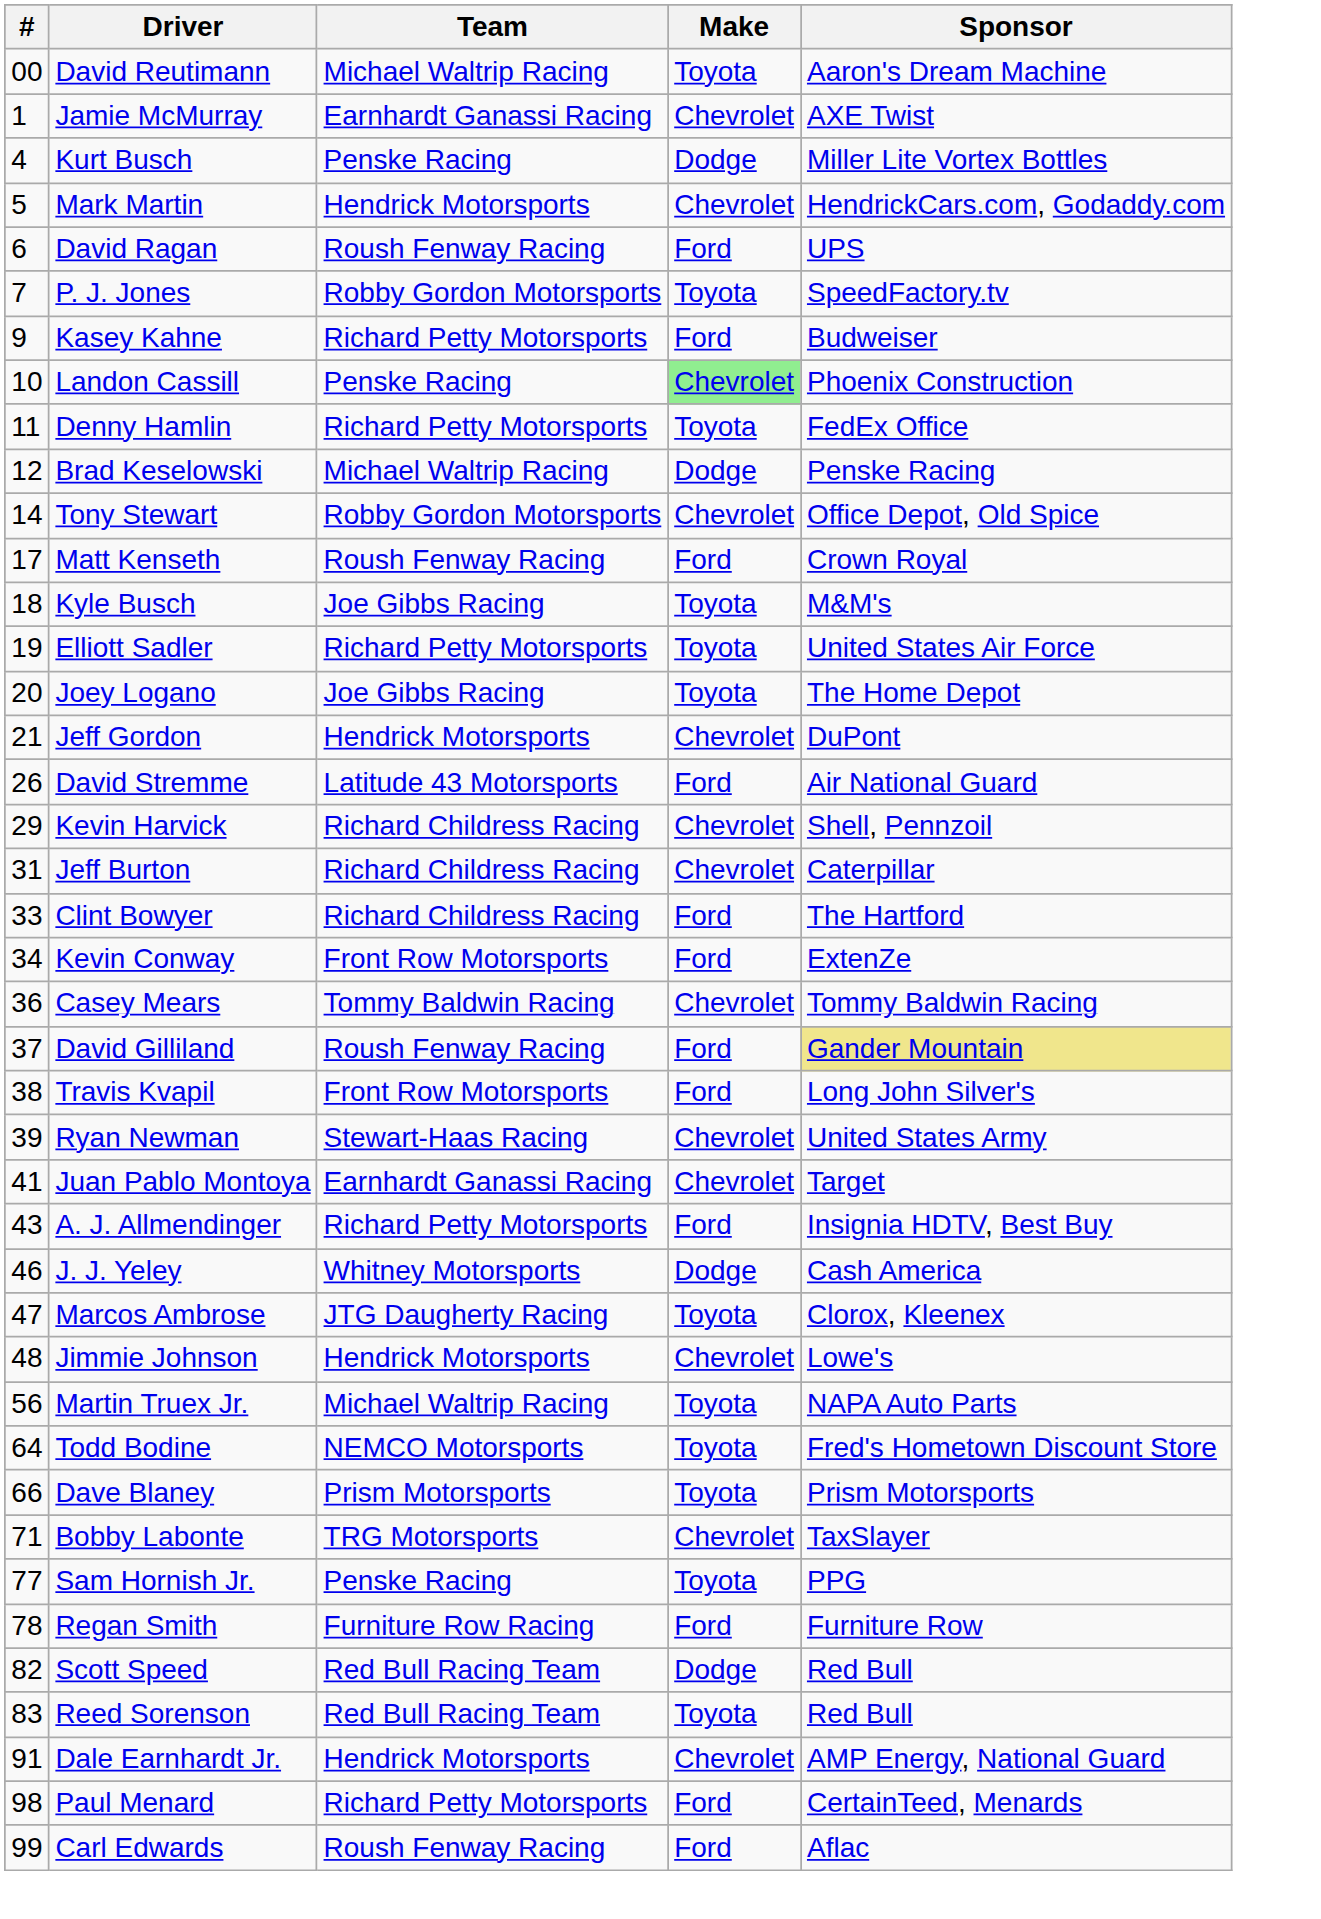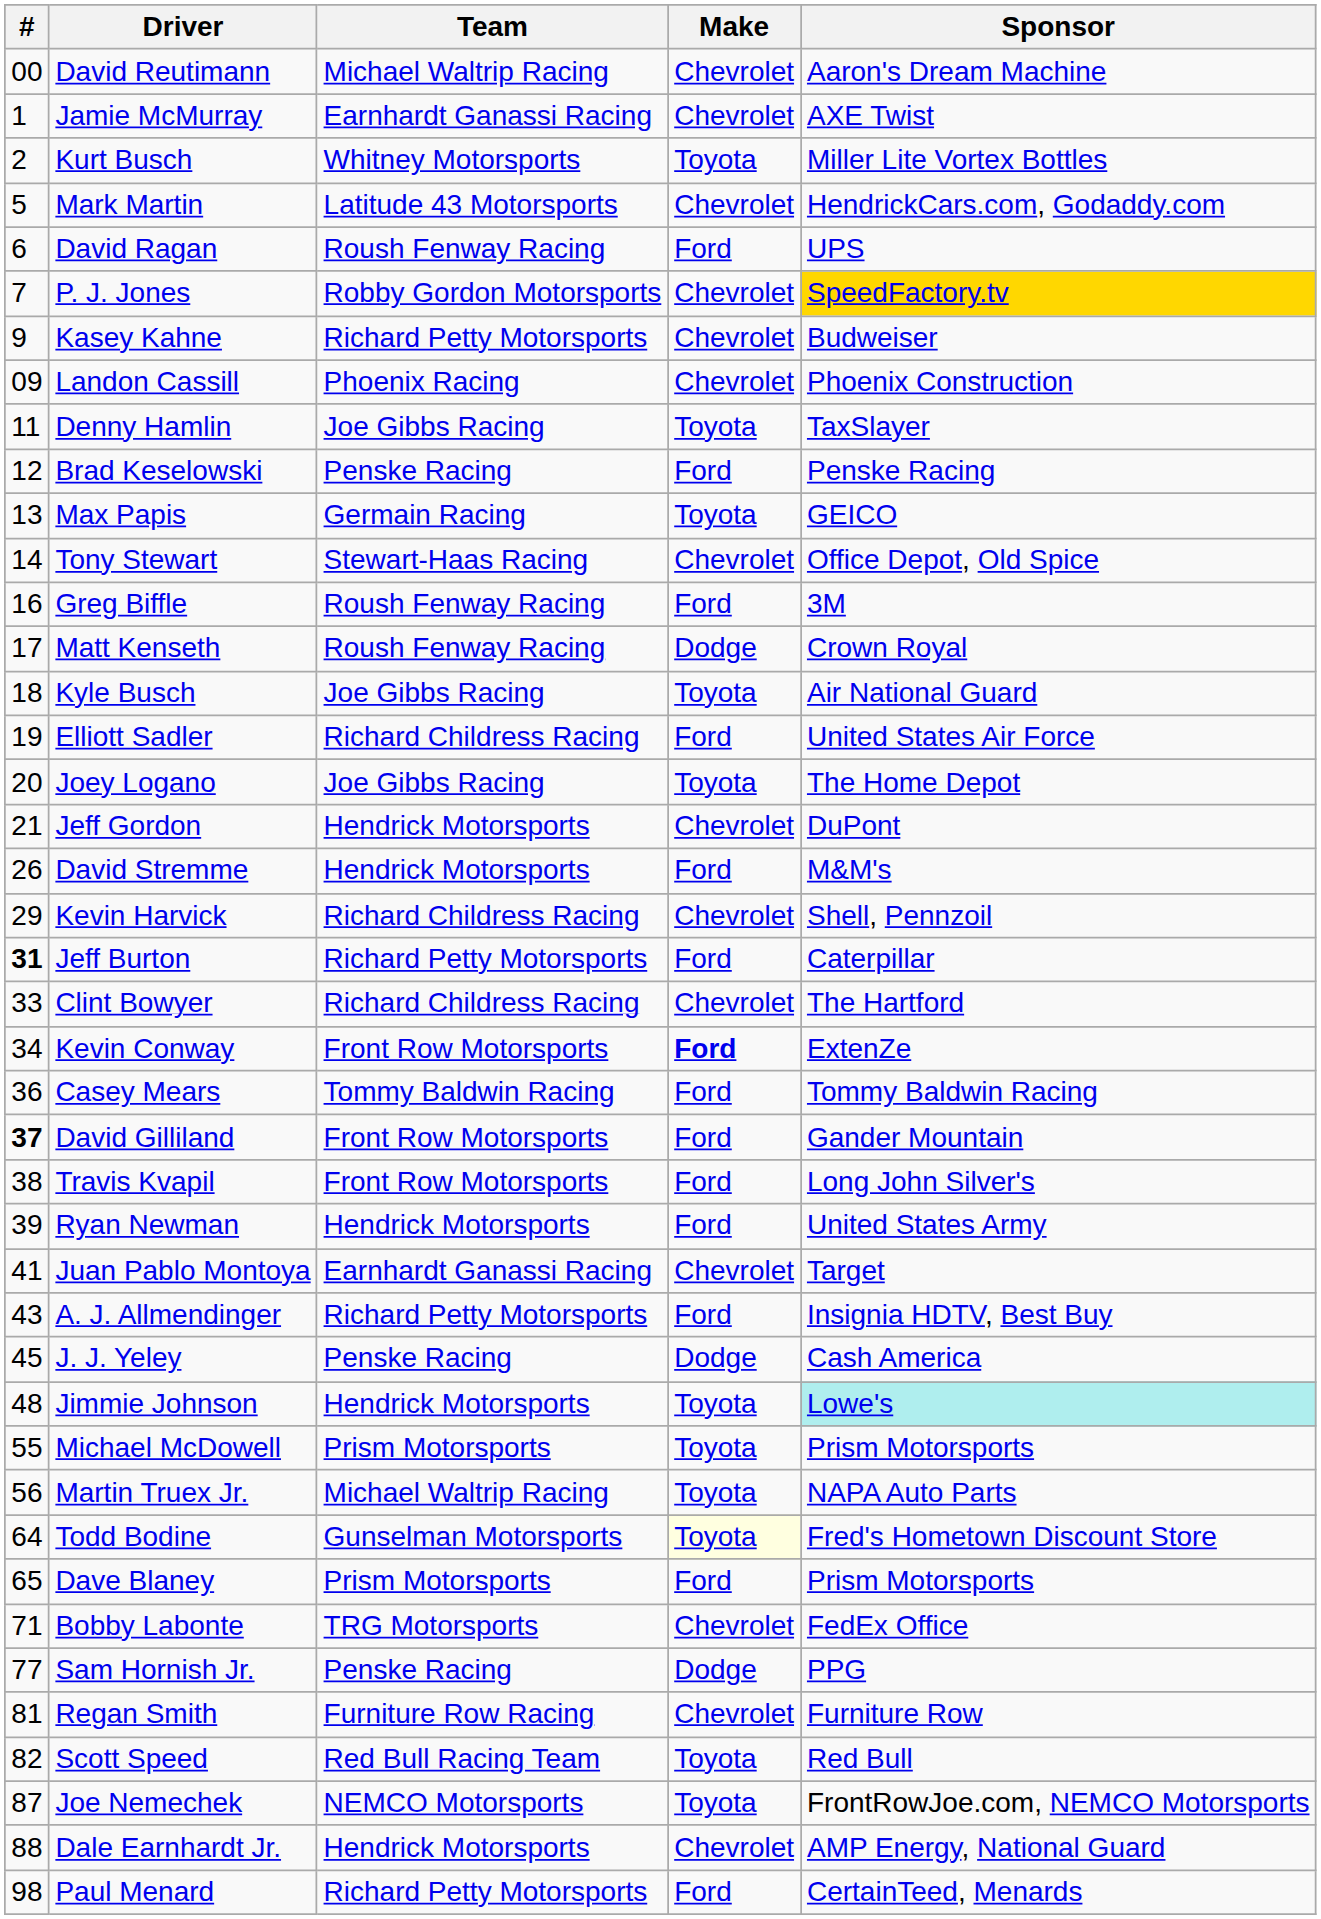David Reutimann | Make: Toyota -> Chevrolet
Kurt Busch | #: 4 -> 2
Kurt Busch | Team: Penske Racing -> Whitney Motorsports
Kurt Busch | Make: Dodge -> Toyota
Mark Martin | Team: Hendrick Motorsports -> Latitude 43 Motorsports
P. J. Jones | Make: Toyota -> Chevrolet
P. J. Jones | Sponsor: no background -> gold background
Kasey Kahne | Make: Ford -> Chevrolet
Landon Cassill | #: 10 -> 09
Landon Cassill | Team: Penske Racing -> Phoenix Racing
Landon Cassill | Make: lightgreen background -> no background
Denny Hamlin | Team: Richard Petty Motorsports -> Joe Gibbs Racing
Denny Hamlin | Sponsor: FedEx Office -> TaxSlayer
Brad Keselowski | Team: Michael Waltrip Racing -> Penske Racing
Brad Keselowski | Make: Dodge -> Ford
+ row: 13 | Max Papis | Germain Racing | Toyota | GEICO
Tony Stewart | Team: Robby Gordon Motorsports -> Stewart-Haas Racing
+ row: 16 | Greg Biffle | Roush Fenway Racing | Ford | 3M
Matt Kenseth | Make: Ford -> Dodge
Kyle Busch | Sponsor: M&M's -> Air National Guard
Elliott Sadler | Team: Richard Petty Motorsports -> Richard Childress Racing
Elliott Sadler | Make: Toyota -> Ford
David Stremme | Team: Latitude 43 Motorsports -> Hendrick Motorsports
David Stremme | Sponsor: Air National Guard -> M&M's
Jeff Burton | #: normal -> bold
Jeff Burton | Team: Richard Childress Racing -> Richard Petty Motorsports
Jeff Burton | Make: Chevrolet -> Ford
Clint Bowyer | Make: Ford -> Chevrolet
Kevin Conway | Make: normal -> bold
Casey Mears | Make: Chevrolet -> Ford
David Gilliland | #: normal -> bold
David Gilliland | Team: Roush Fenway Racing -> Front Row Motorsports
David Gilliland | Sponsor: khaki background -> no background
Ryan Newman | Team: Stewart-Haas Racing -> Hendrick Motorsports
Ryan Newman | Make: Chevrolet -> Ford
J. J. Yeley | #: 46 -> 45
J. J. Yeley | Team: Whitney Motorsports -> Penske Racing
- row: 47 | Marcos Ambrose | JTG Daugherty Racing | Toyota | Clorox, Kleenex
Jimmie Johnson | Make: Chevrolet -> Toyota
Jimmie Johnson | Sponsor: no background -> paleturquoise background
+ row: 55 | Michael McDowell | Prism Motorsports | Toyota | Prism Motorsports
Todd Bodine | Team: NEMCO Motorsports -> Gunselman Motorsports
Todd Bodine | Make: no background -> lightyellow background
Dave Blaney | #: 66 -> 65
Dave Blaney | Make: Toyota -> Ford
Bobby Labonte | Sponsor: TaxSlayer -> FedEx Office
Sam Hornish Jr. | Make: Toyota -> Dodge
Regan Smith | #: 78 -> 81
Regan Smith | Make: Ford -> Chevrolet
Scott Speed | Make: Dodge -> Toyota
- row: 83 | Reed Sorenson | Red Bull Racing Team | Toyota | Red Bull
+ row: 87 | Joe Nemechek | NEMCO Motorsports | Toyota | FrontRowJoe.com, NEMCO Motorsports
Dale Earnhardt Jr. | #: 91 -> 88
- row: 99 | Carl Edwards | Roush Fenway Racing | Ford | Aflac
